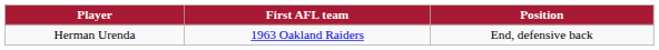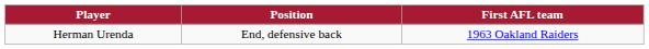columns swapped: Position <-> First AFL team
